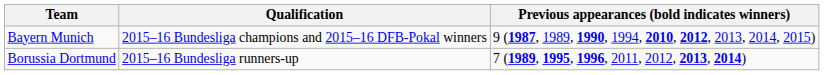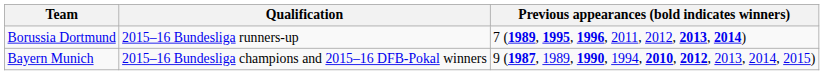rows swapped: Borussia Dortmund <-> Bayern Munich
